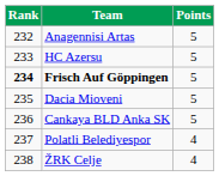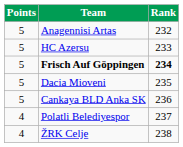columns swapped: Rank <-> Points
